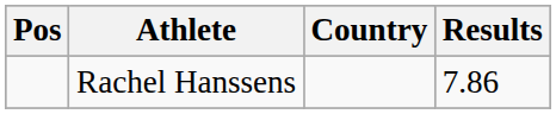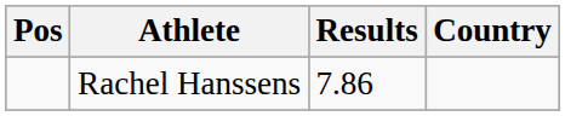columns swapped: Country <-> Results
